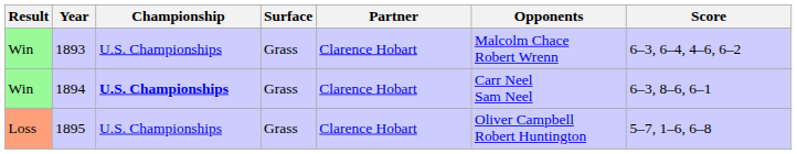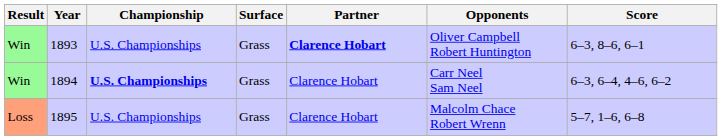1893 | Partner: normal -> bold
1893 | Opponents: Malcolm Chace Robert Wrenn -> Oliver Campbell Robert Huntington
1893 | Score: 6–3, 6–4, 4–6, 6–2 -> 6–3, 8–6, 6–1
1894 | Score: 6–3, 8–6, 6–1 -> 6–3, 6–4, 4–6, 6–2
1895 | Opponents: Oliver Campbell Robert Huntington -> Malcolm Chace Robert Wrenn
